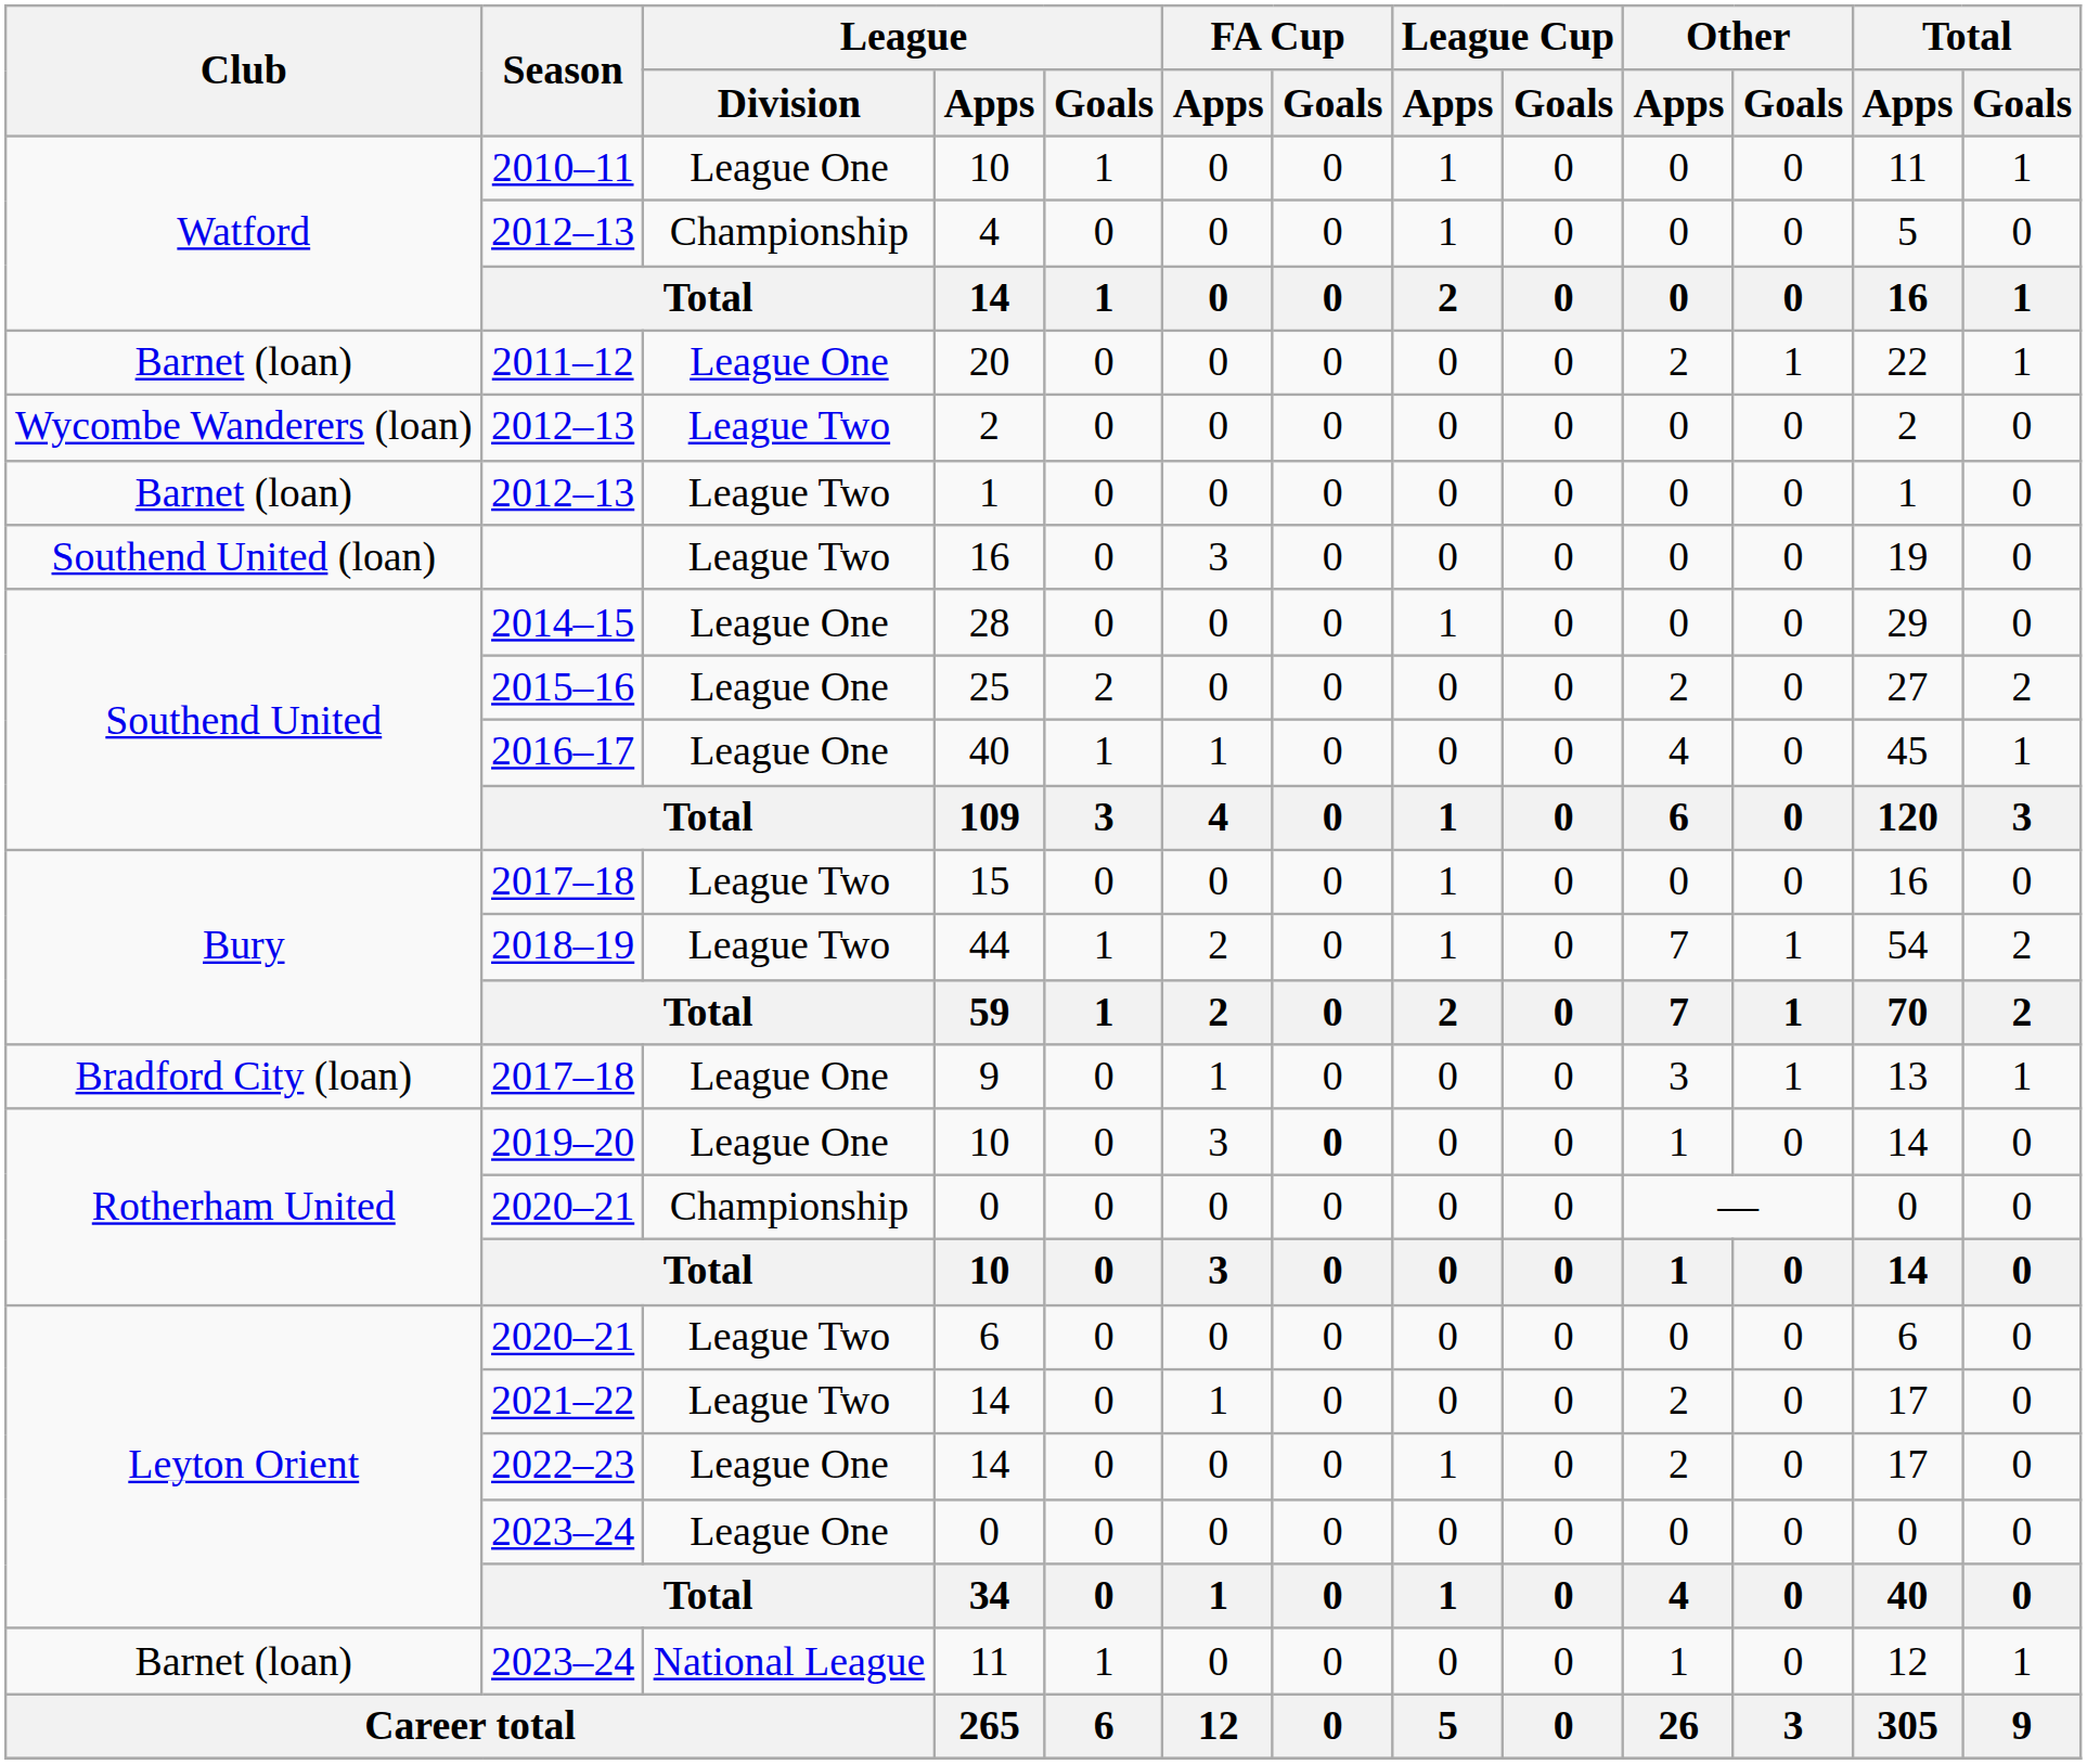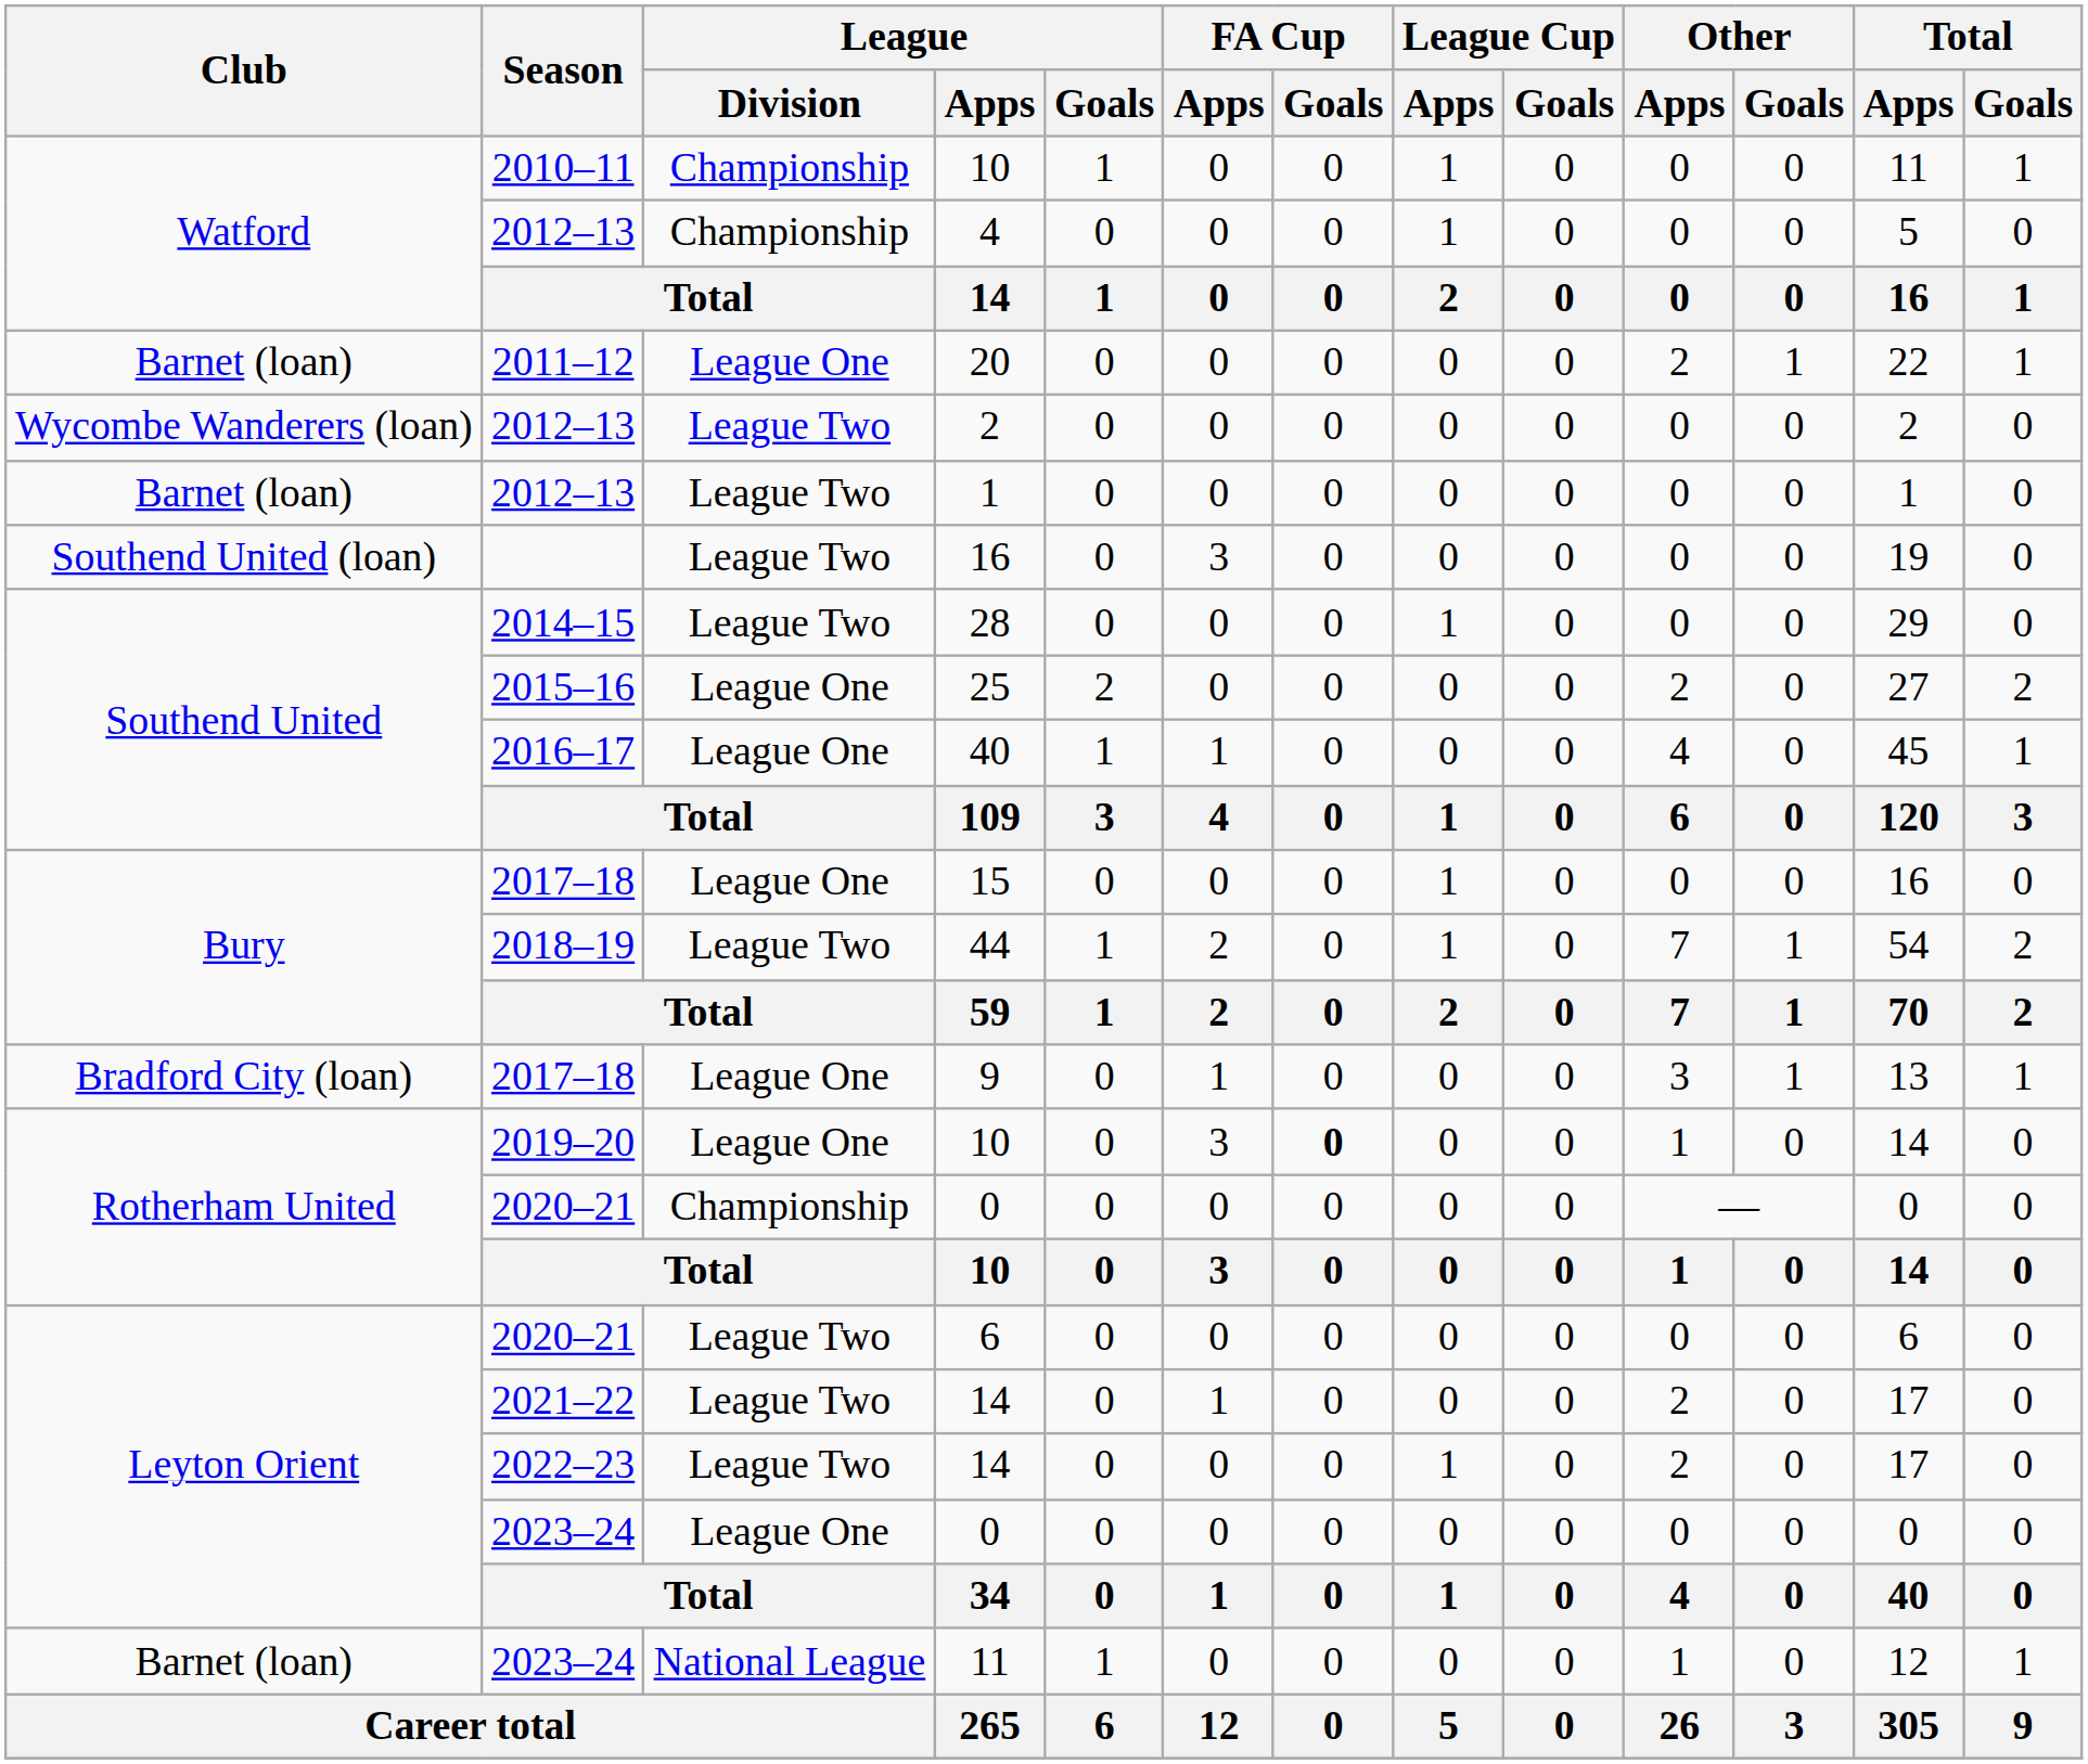2010–11 / 10 | League / Division: League One -> Championship
28 | League / Division: League One -> League Two
15 | League / Division: League Two -> League One
2022–23 / 14 | League / Division: League One -> League Two
